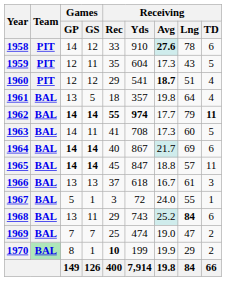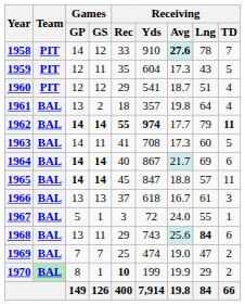1958 | Receiving / TD: 6 -> 7
1960 | Receiving / Avg: bold -> normal
1961 | Games / GS: 5 -> 2
1968 | Receiving / Avg: 25.2 -> 25.6
